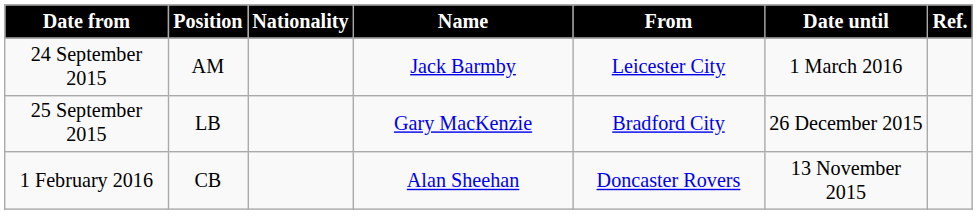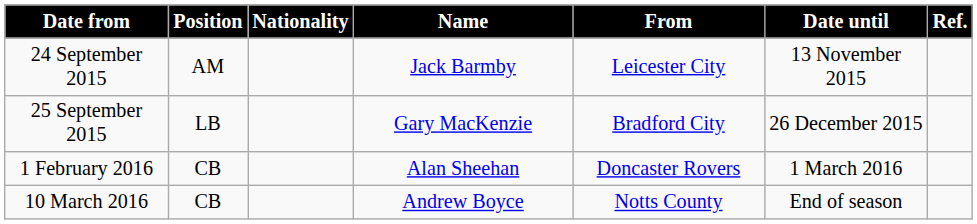24 September 2015 | Date until: 1 March 2016 -> 13 November 2015
1 February 2016 | Date until: 13 November 2015 -> 1 March 2016
+ row: 10 March 2016 | CB | Andrew Boyce | Notts County | End of season
